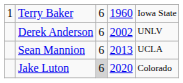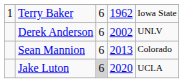Terry Baker | column 4: 1960 -> 1962
Sean Mannion | column 5: UCLA -> Colorado
Jake Luton | column 5: Colorado -> UCLA
